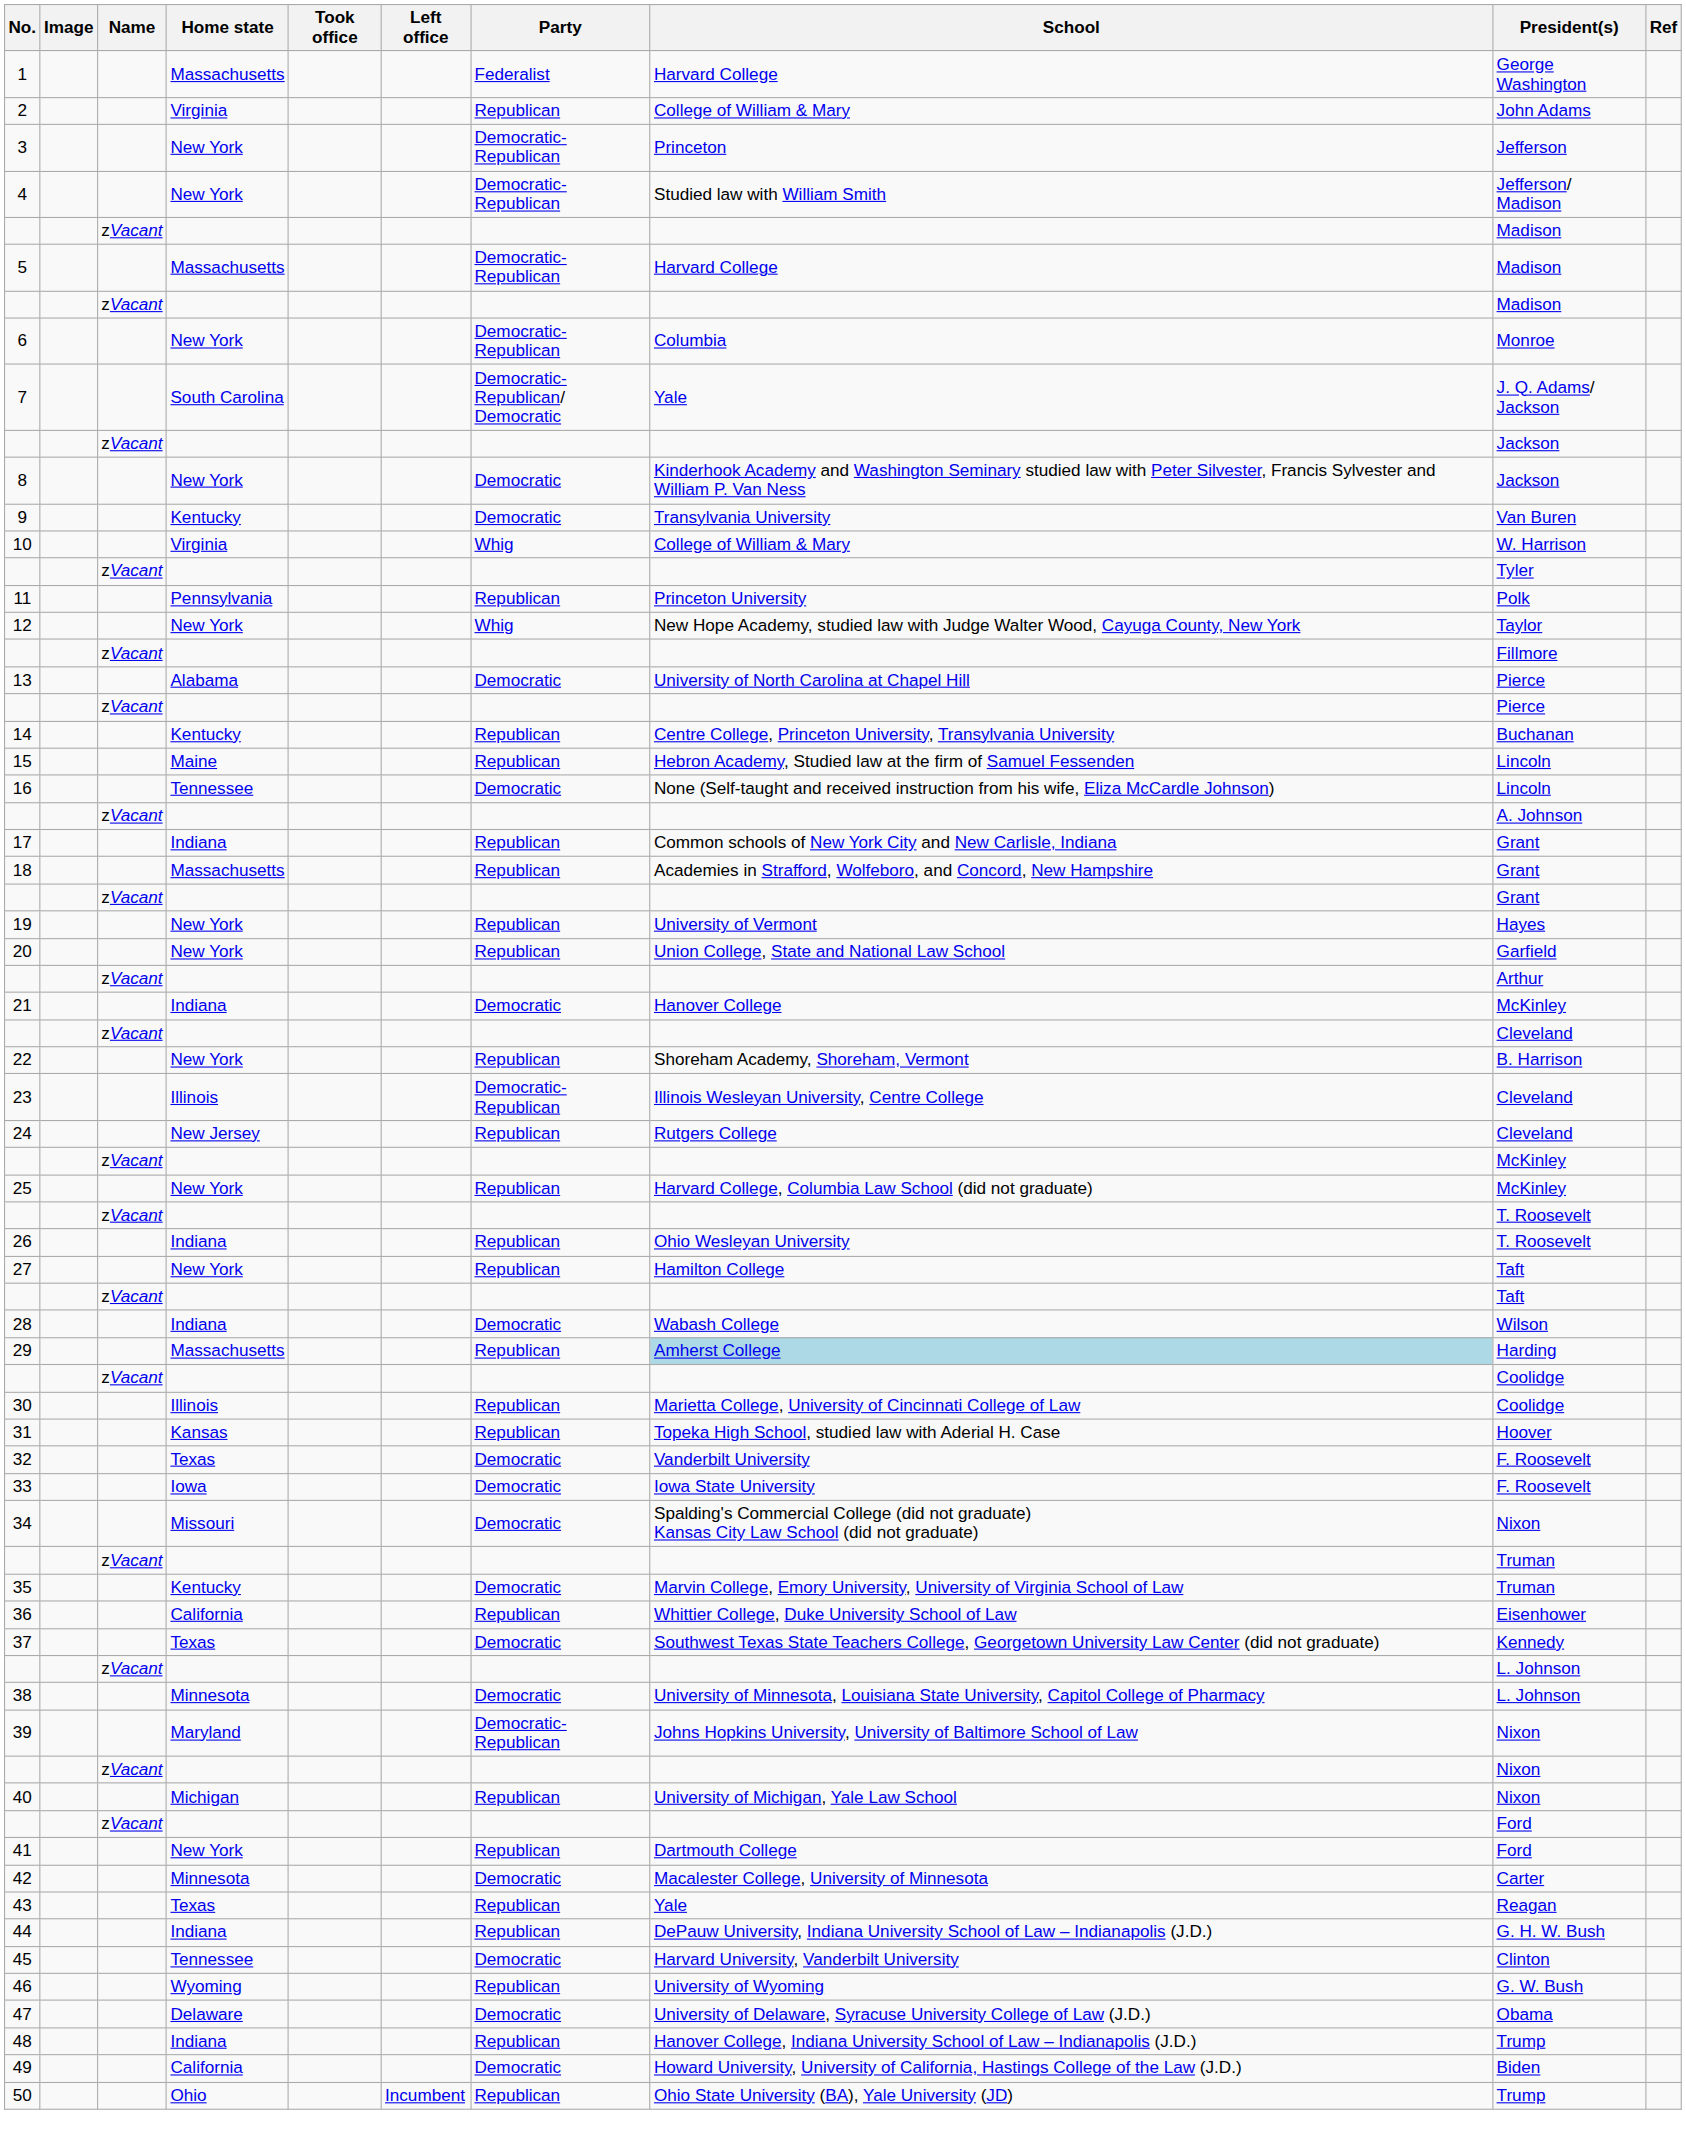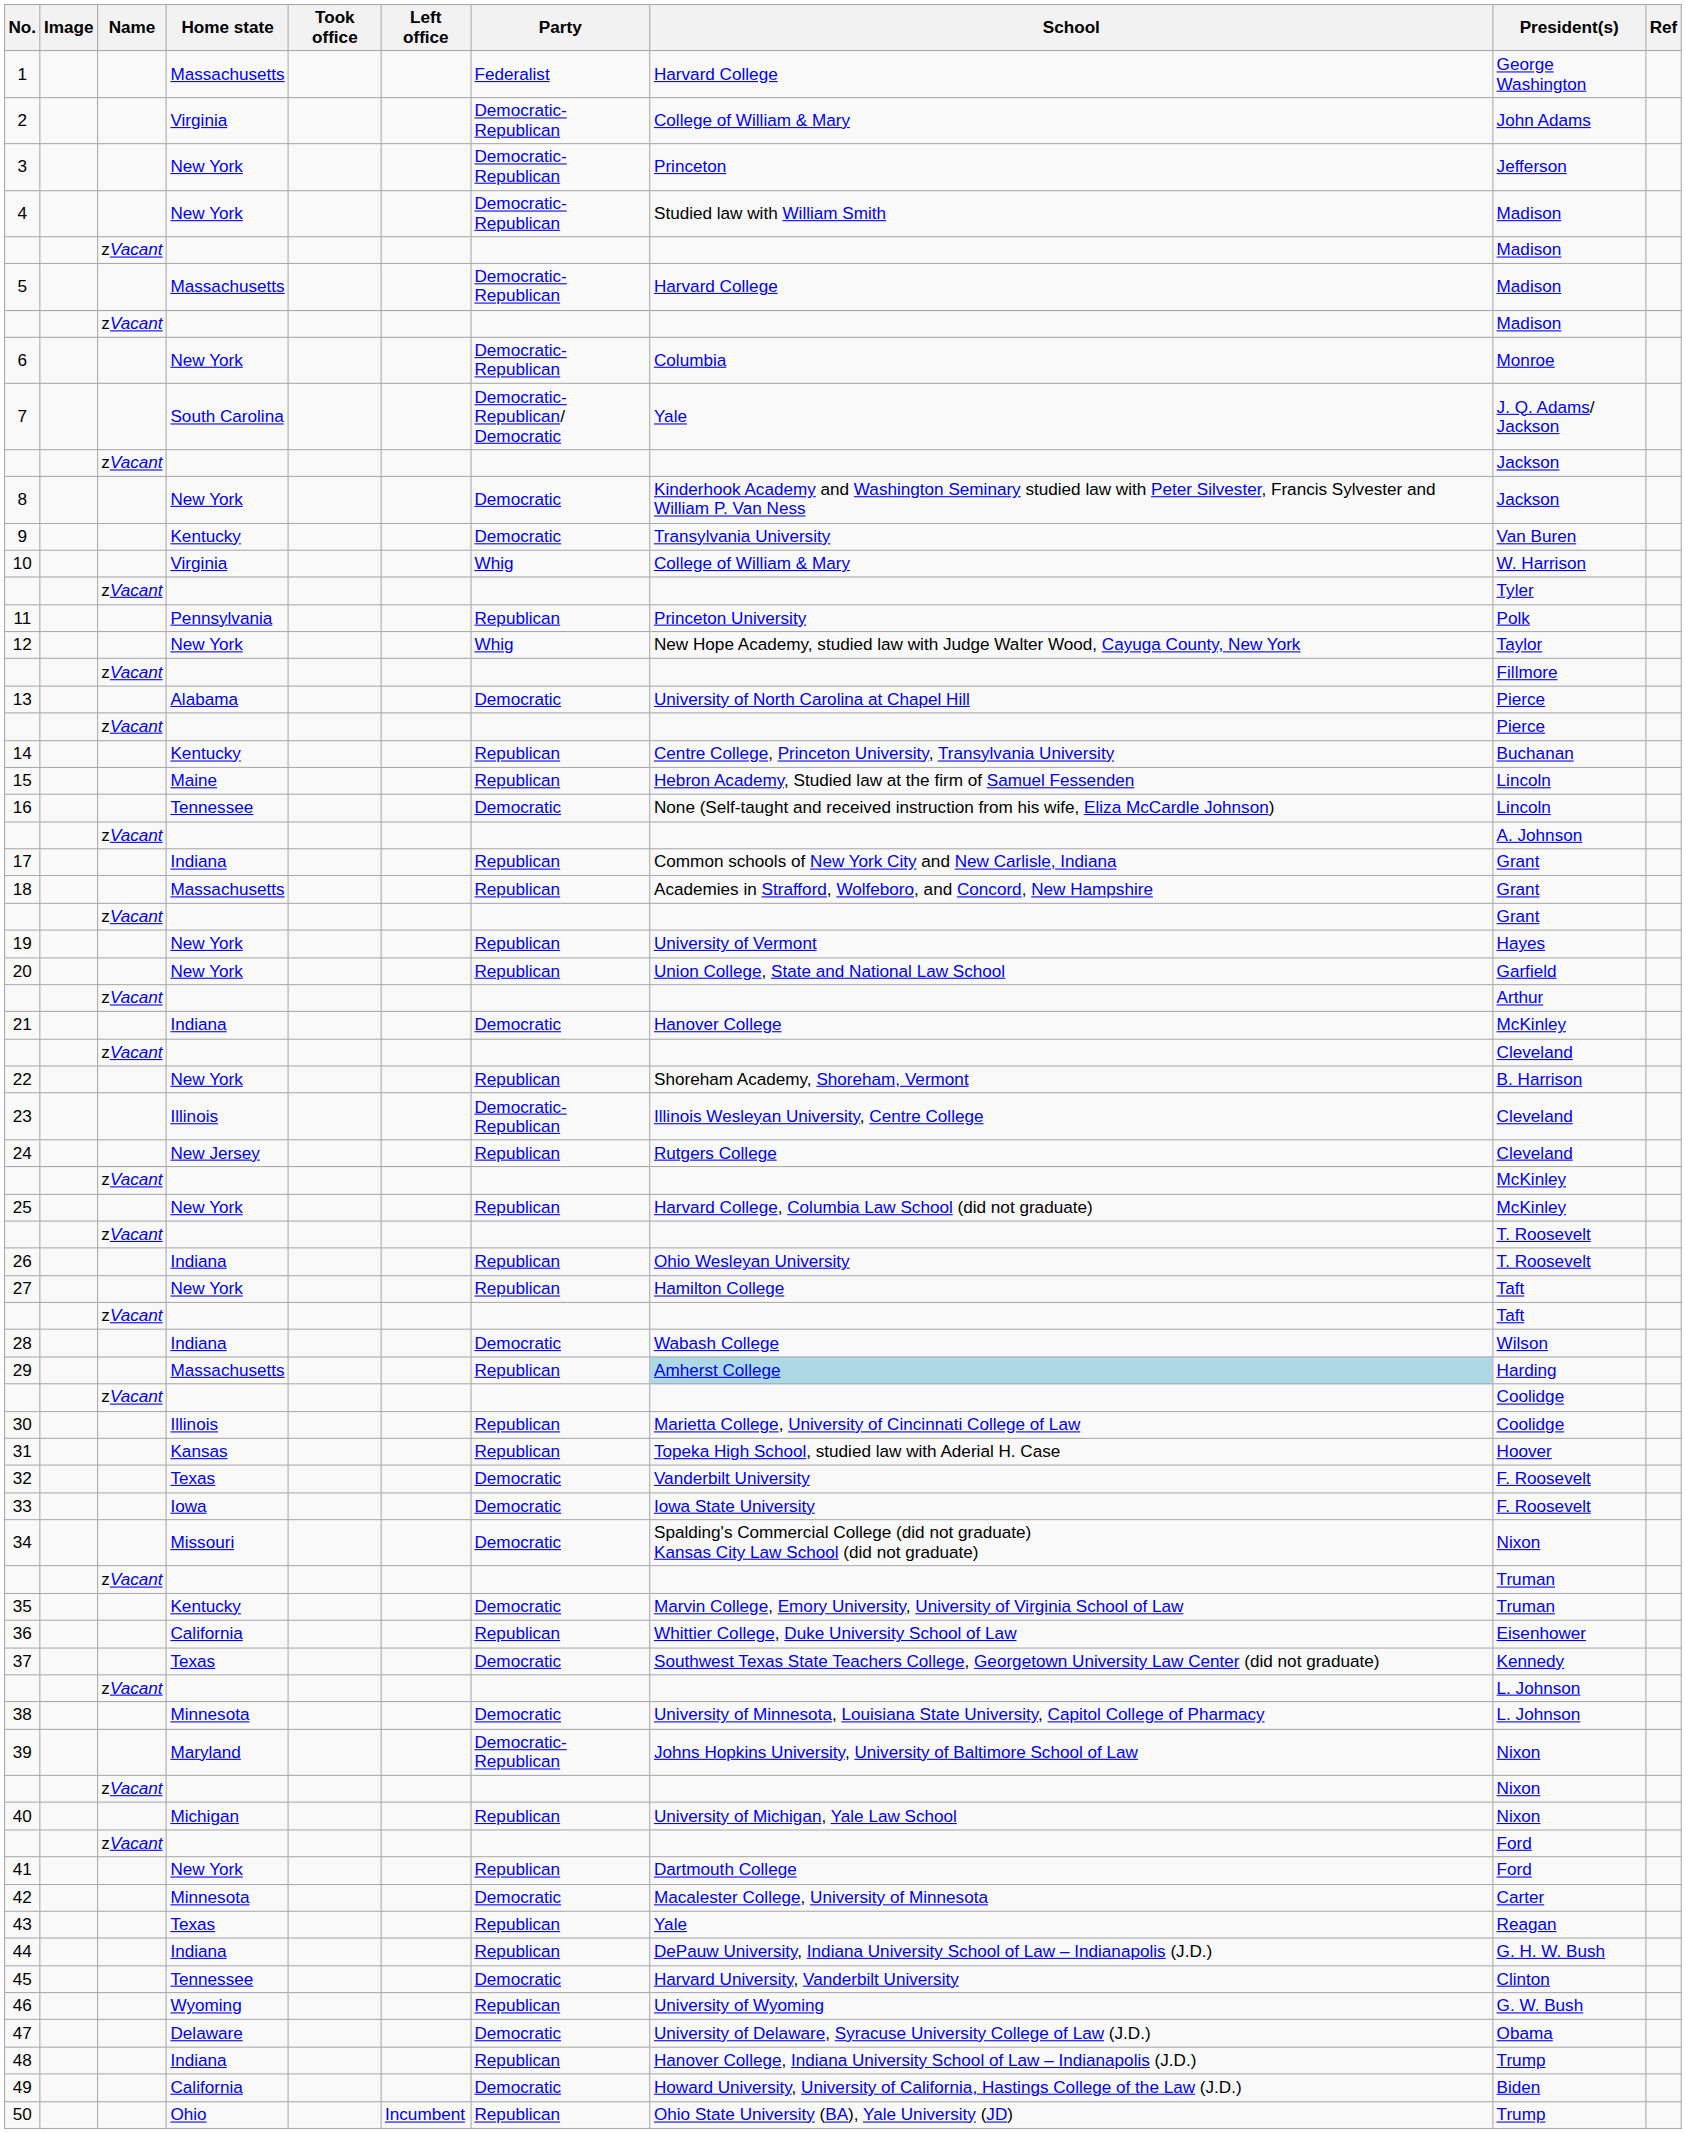2 | Party: Republican -> Democratic-Republican
4 | President(s): Jefferson/ Madison -> Madison
